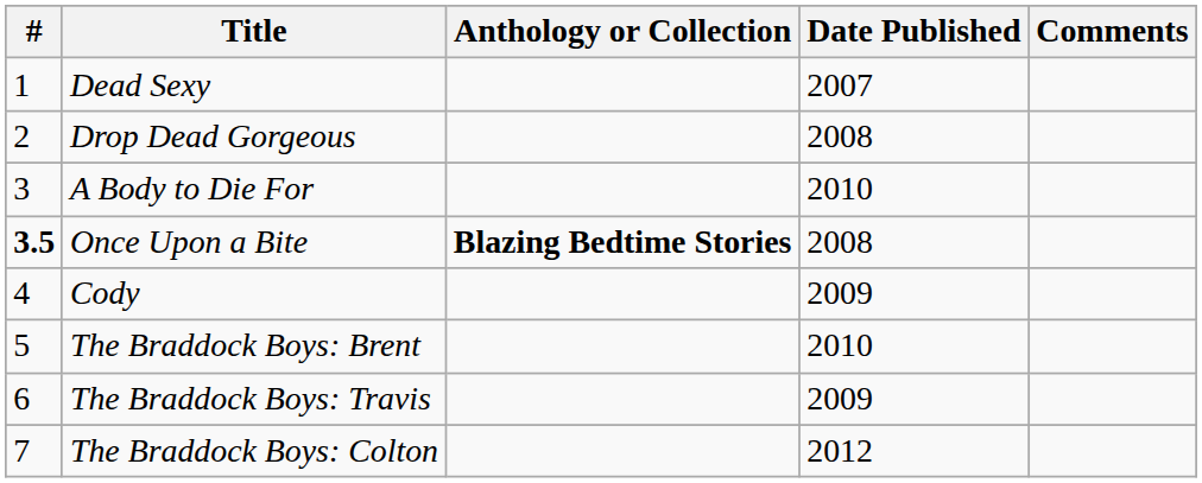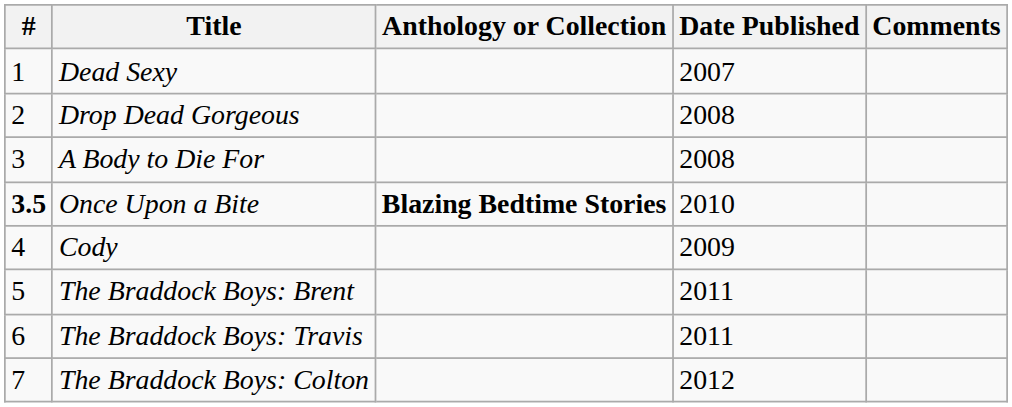A Body to Die For | Date Published: 2010 -> 2008
Once Upon a Bite | Date Published: 2008 -> 2010
The Braddock Boys: Brent | Date Published: 2010 -> 2011
The Braddock Boys: Travis | Date Published: 2009 -> 2011
